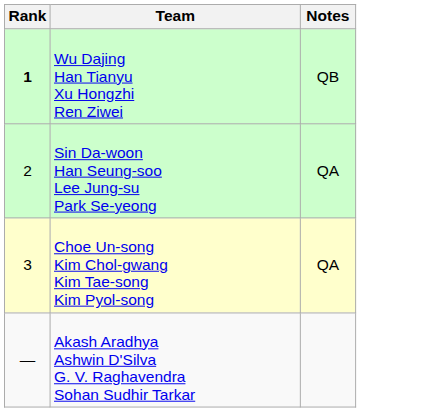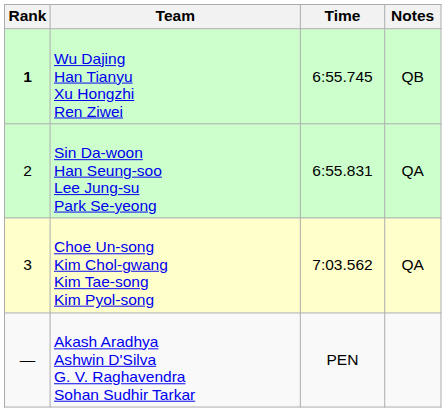+ column: Time | 6:55.745 | 6:55.831 | 7:03.562 | PEN
